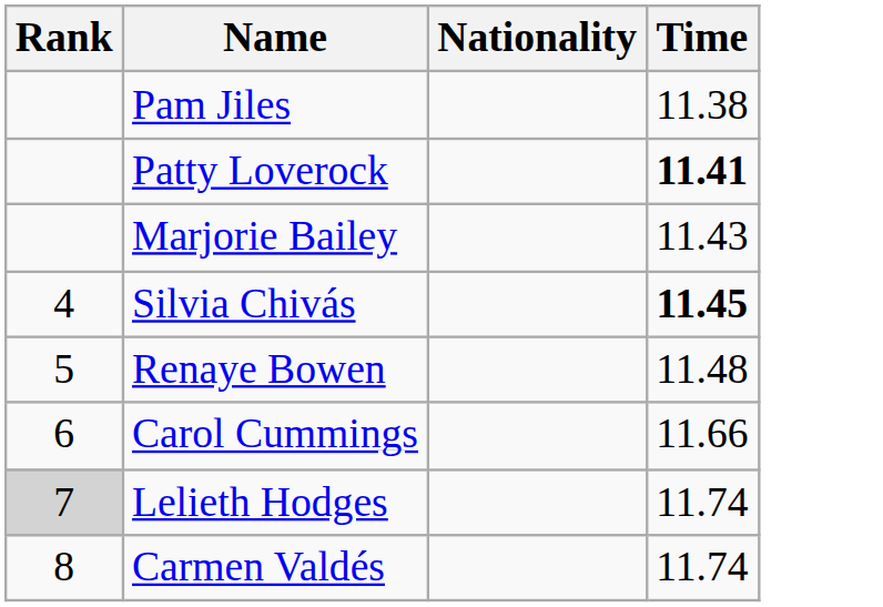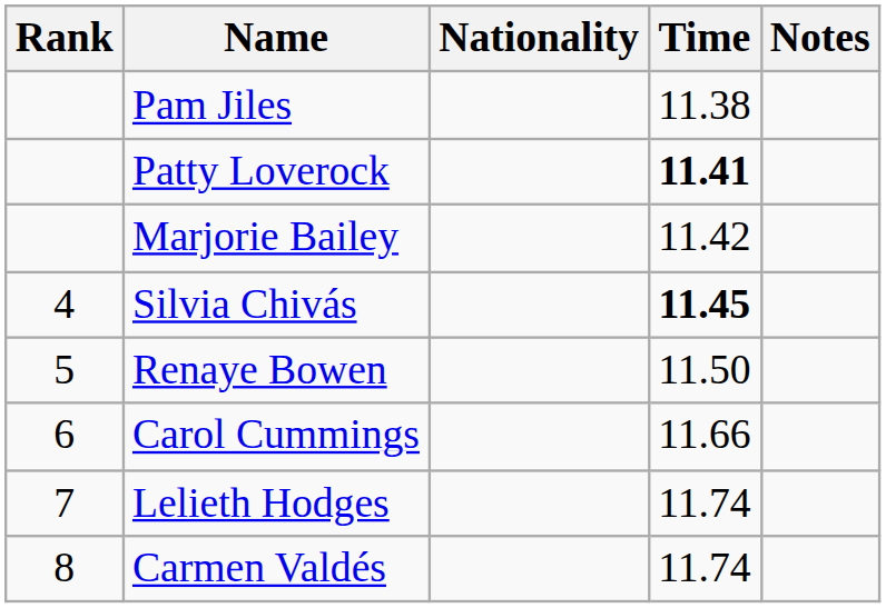+ column: Notes
Marjorie Bailey | Time: 11.43 -> 11.42
Renaye Bowen | Time: 11.48 -> 11.50
Lelieth Hodges | Rank: lightgrey background -> no background
